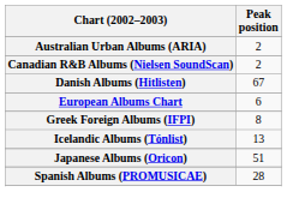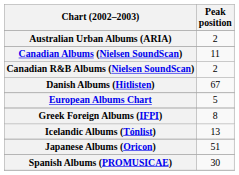+ row: Canadian Albums (Nielsen SoundScan) | 11
European Albums Chart | Peak position: 6 -> 5
Spanish Albums (PROMUSICAE) | Peak position: 28 -> 30
